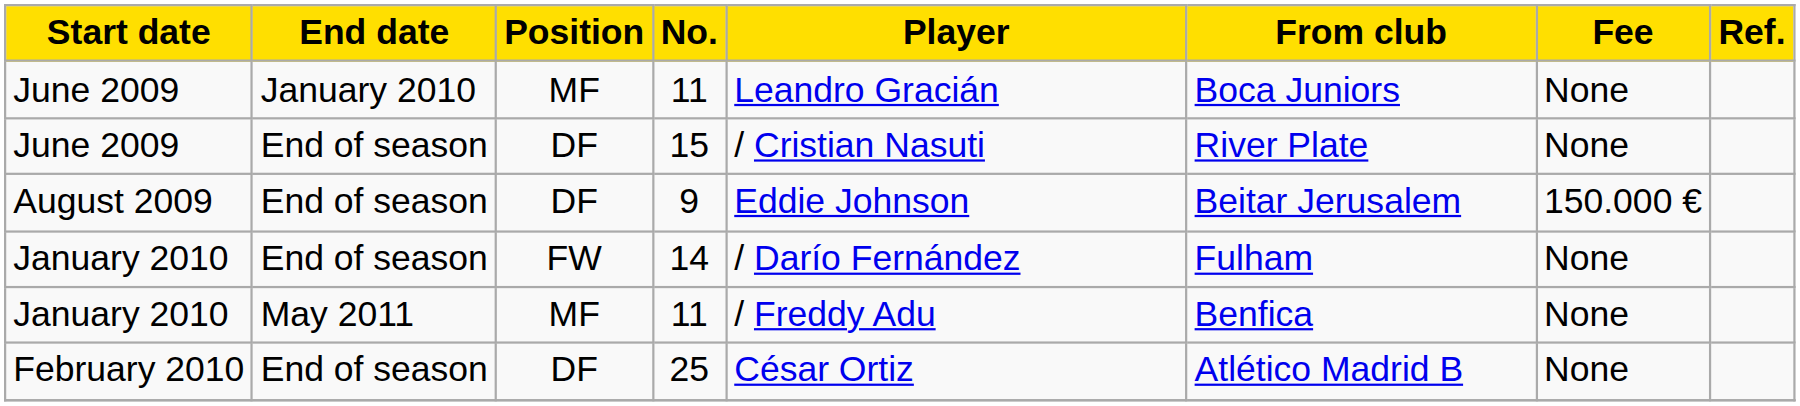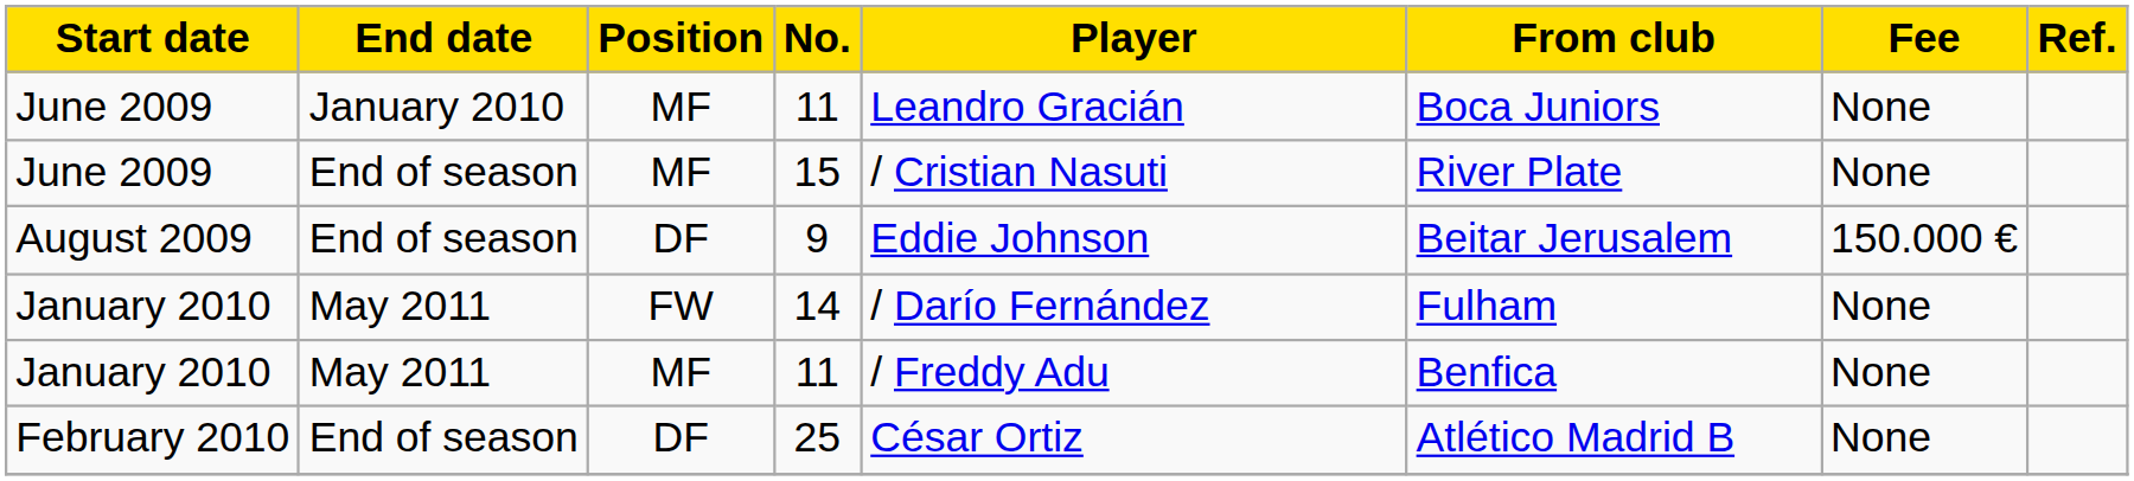15 | Position: DF -> MF
14 | End date: End of season -> May 2011
